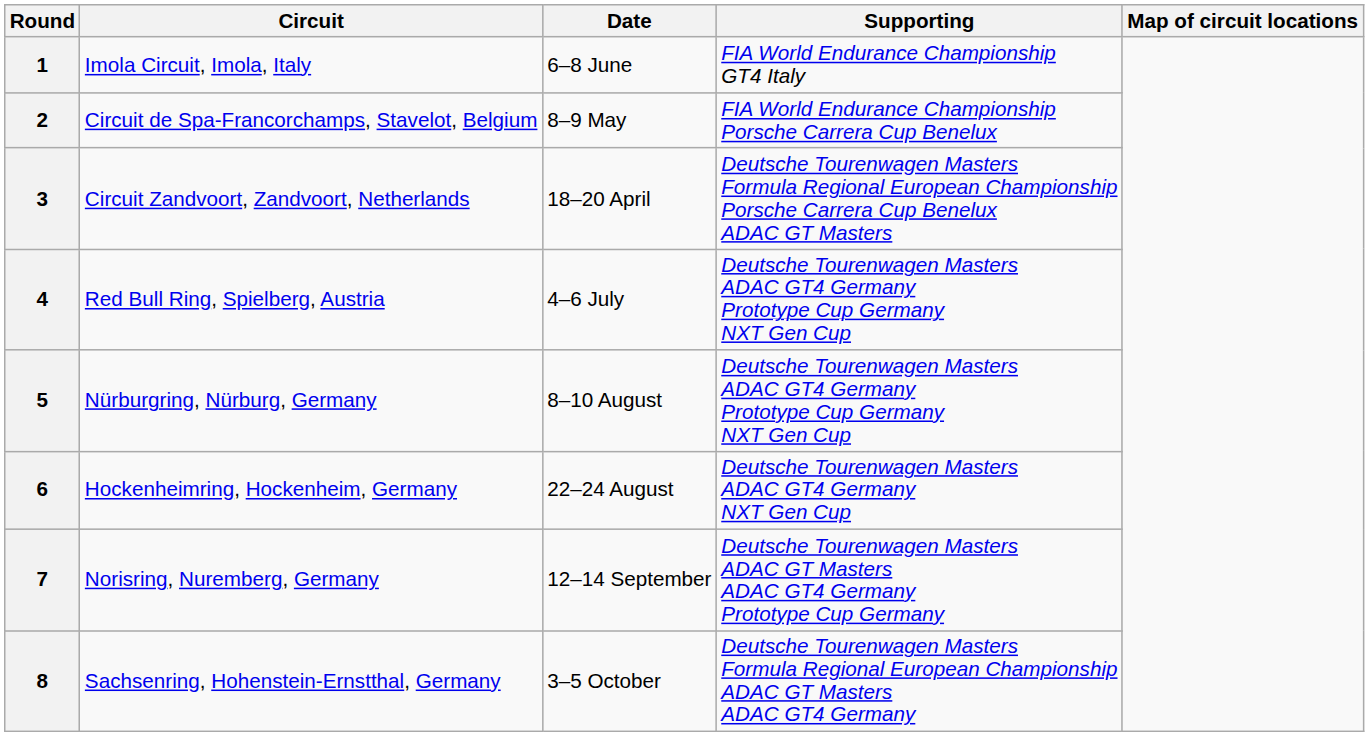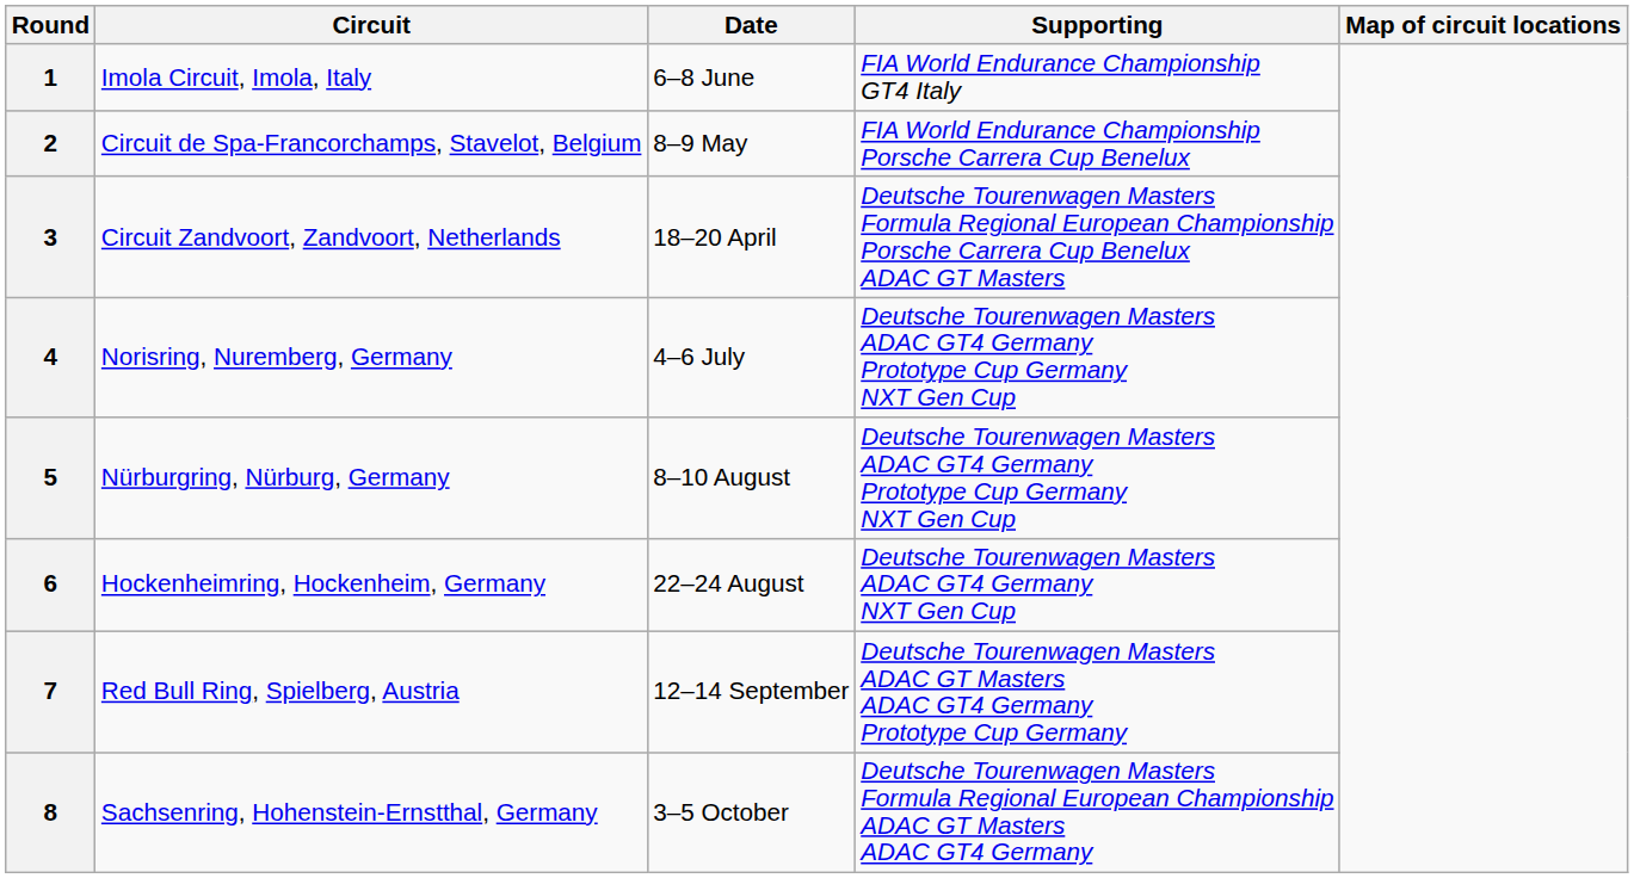4 | Circuit: Red Bull Ring, Spielberg, Austria -> Norisring, Nuremberg, Germany
7 | Circuit: Norisring, Nuremberg, Germany -> Red Bull Ring, Spielberg, Austria
